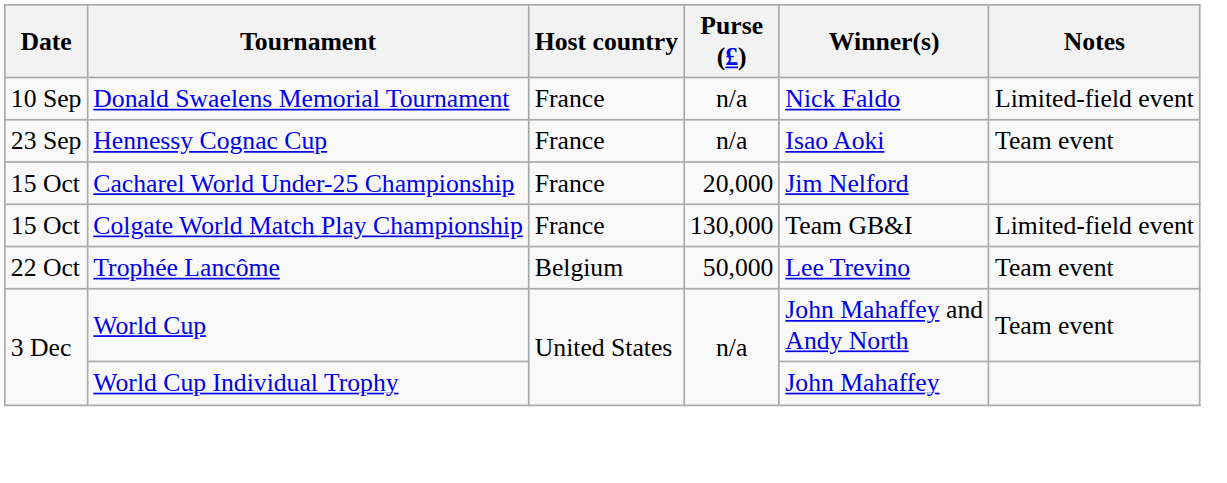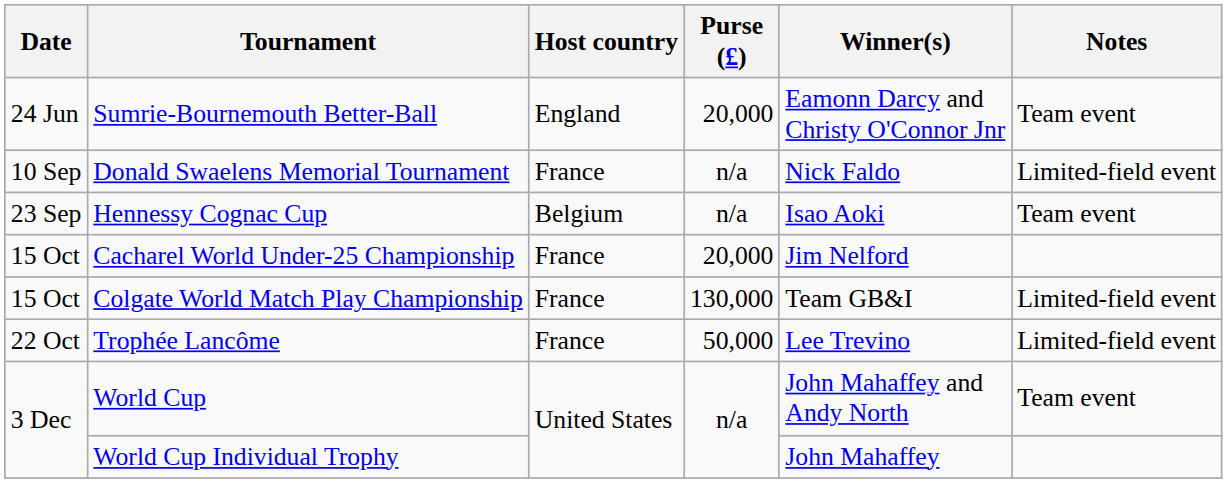+ row: 24 Jun | Sumrie-Bournemouth Better-Ball | England | 20,000 | Eamonn Darcy and Christy O'Connor Jnr | Team event
Hennessy Cognac Cup | Host country: France -> Belgium
Trophée Lancôme | Host country: Belgium -> France
Trophée Lancôme | Notes: Team event -> Limited-field event
